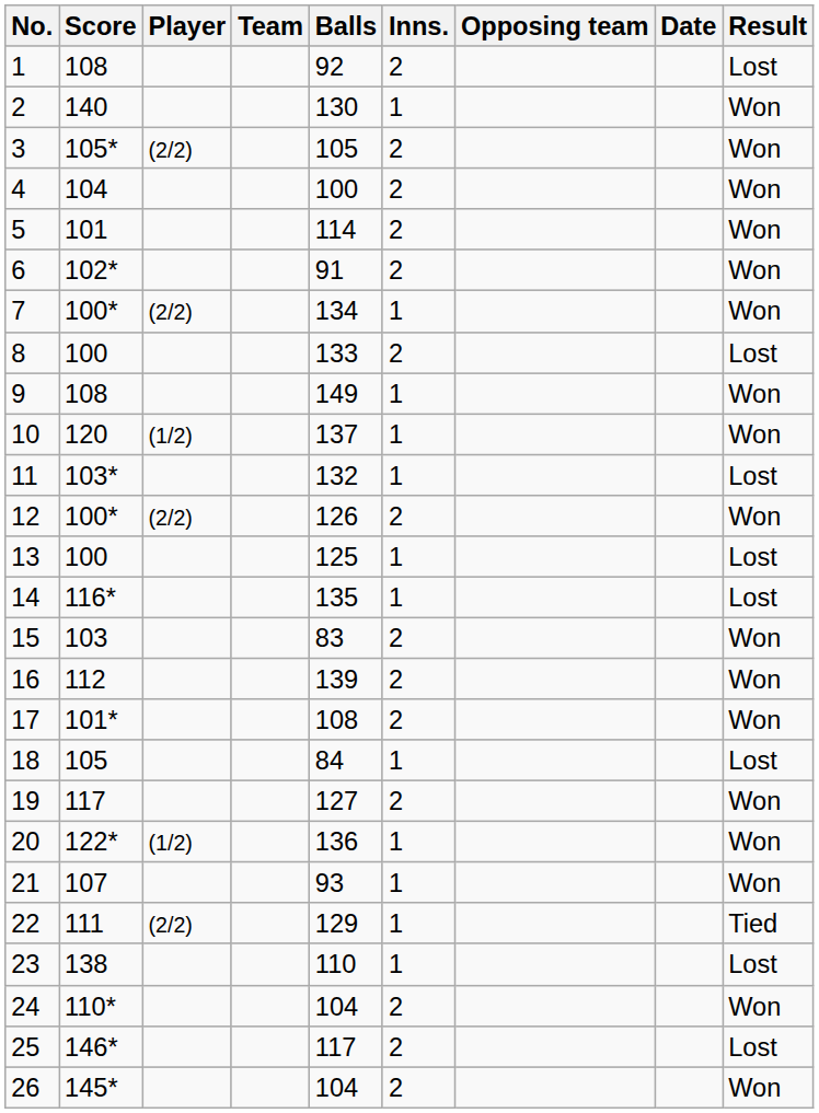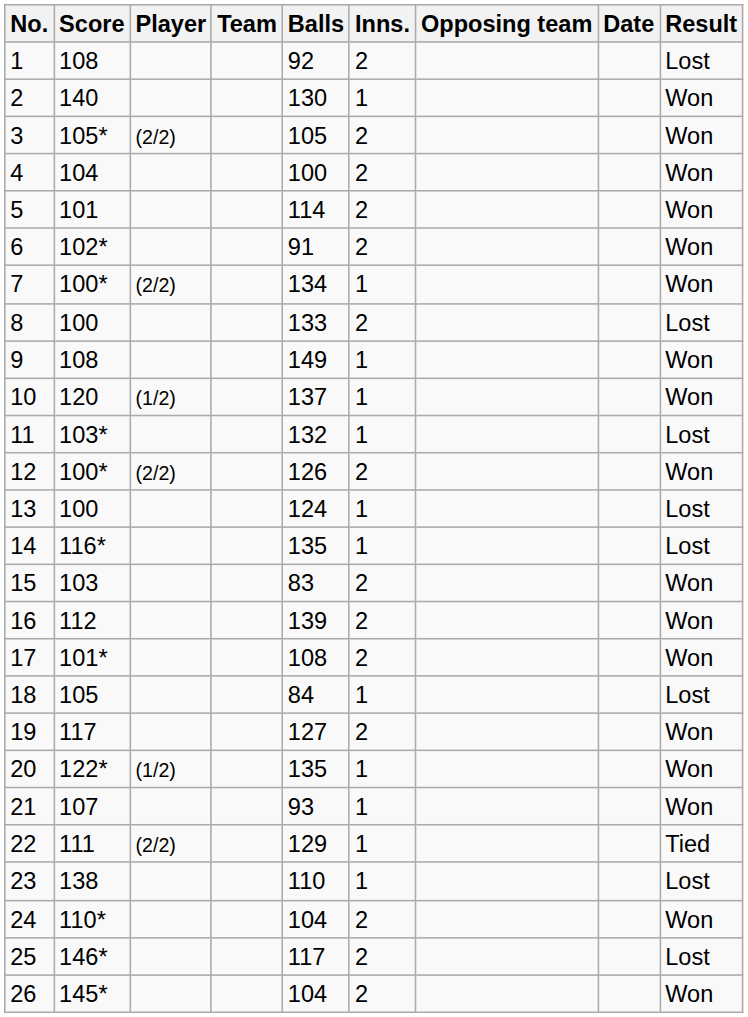13 | Balls: 125 -> 124
20 | Balls: 136 -> 135
